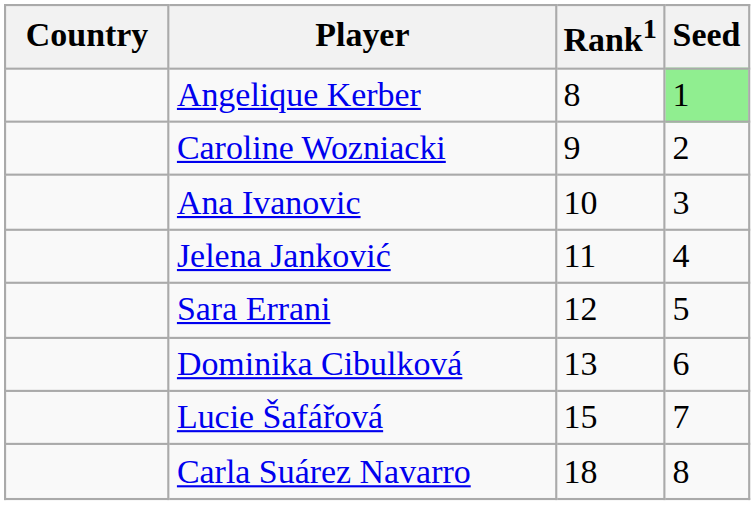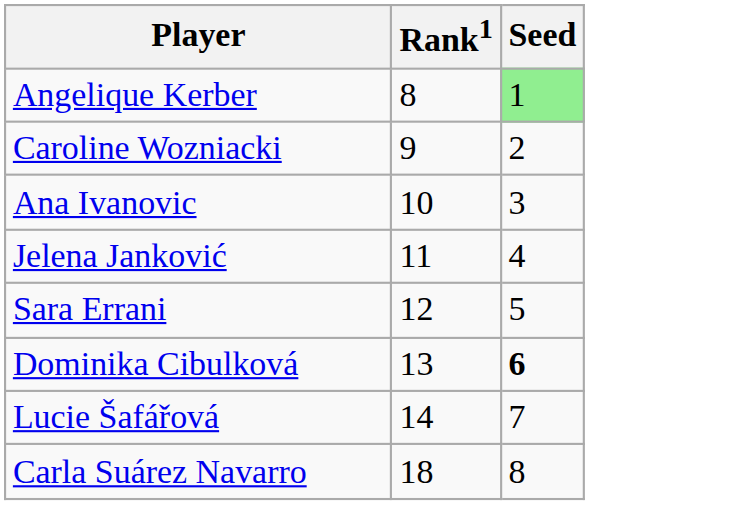- column: Country
Dominika Cibulková | Seed: normal -> bold
Lucie Šafářová | Rank1: 15 -> 14
